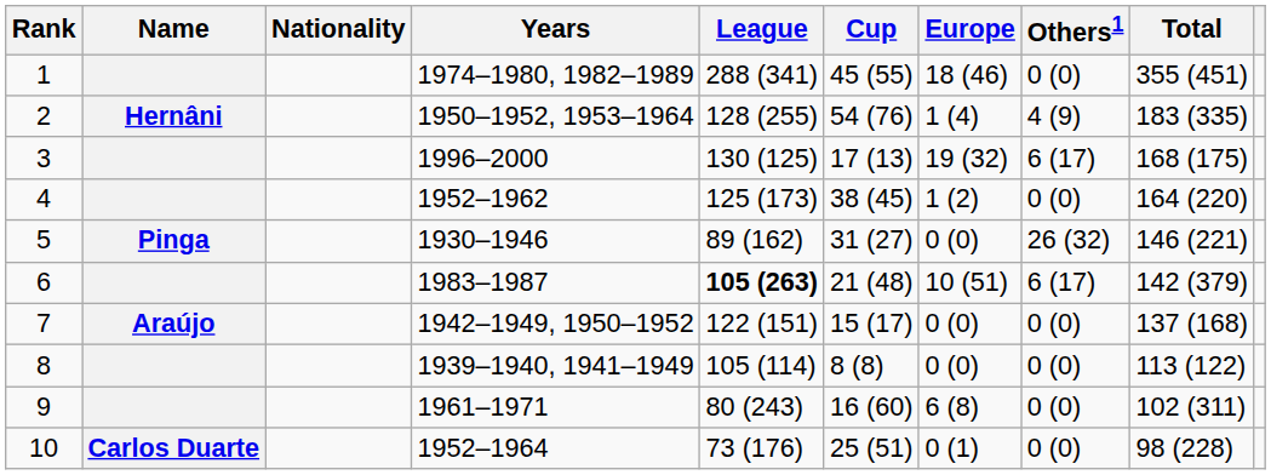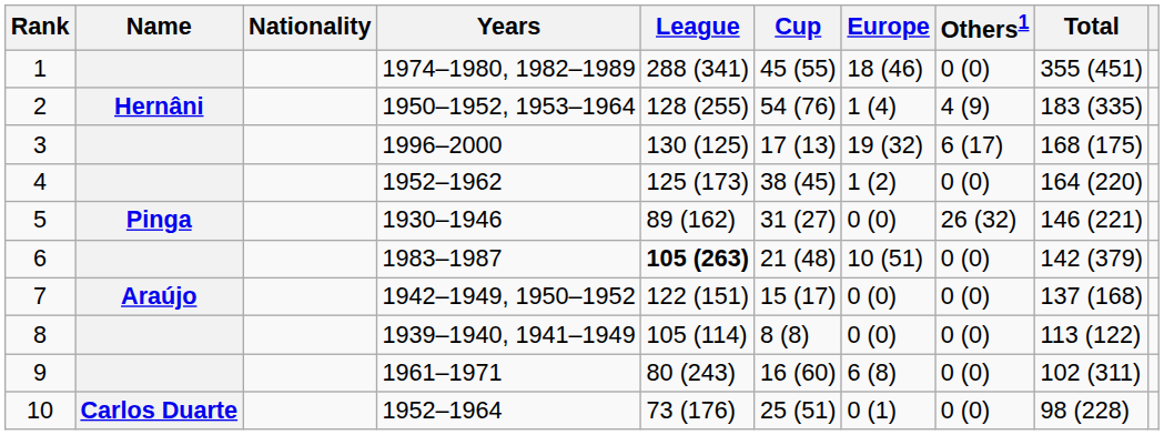6 | Others1: 6 (17) -> 0 (0)
